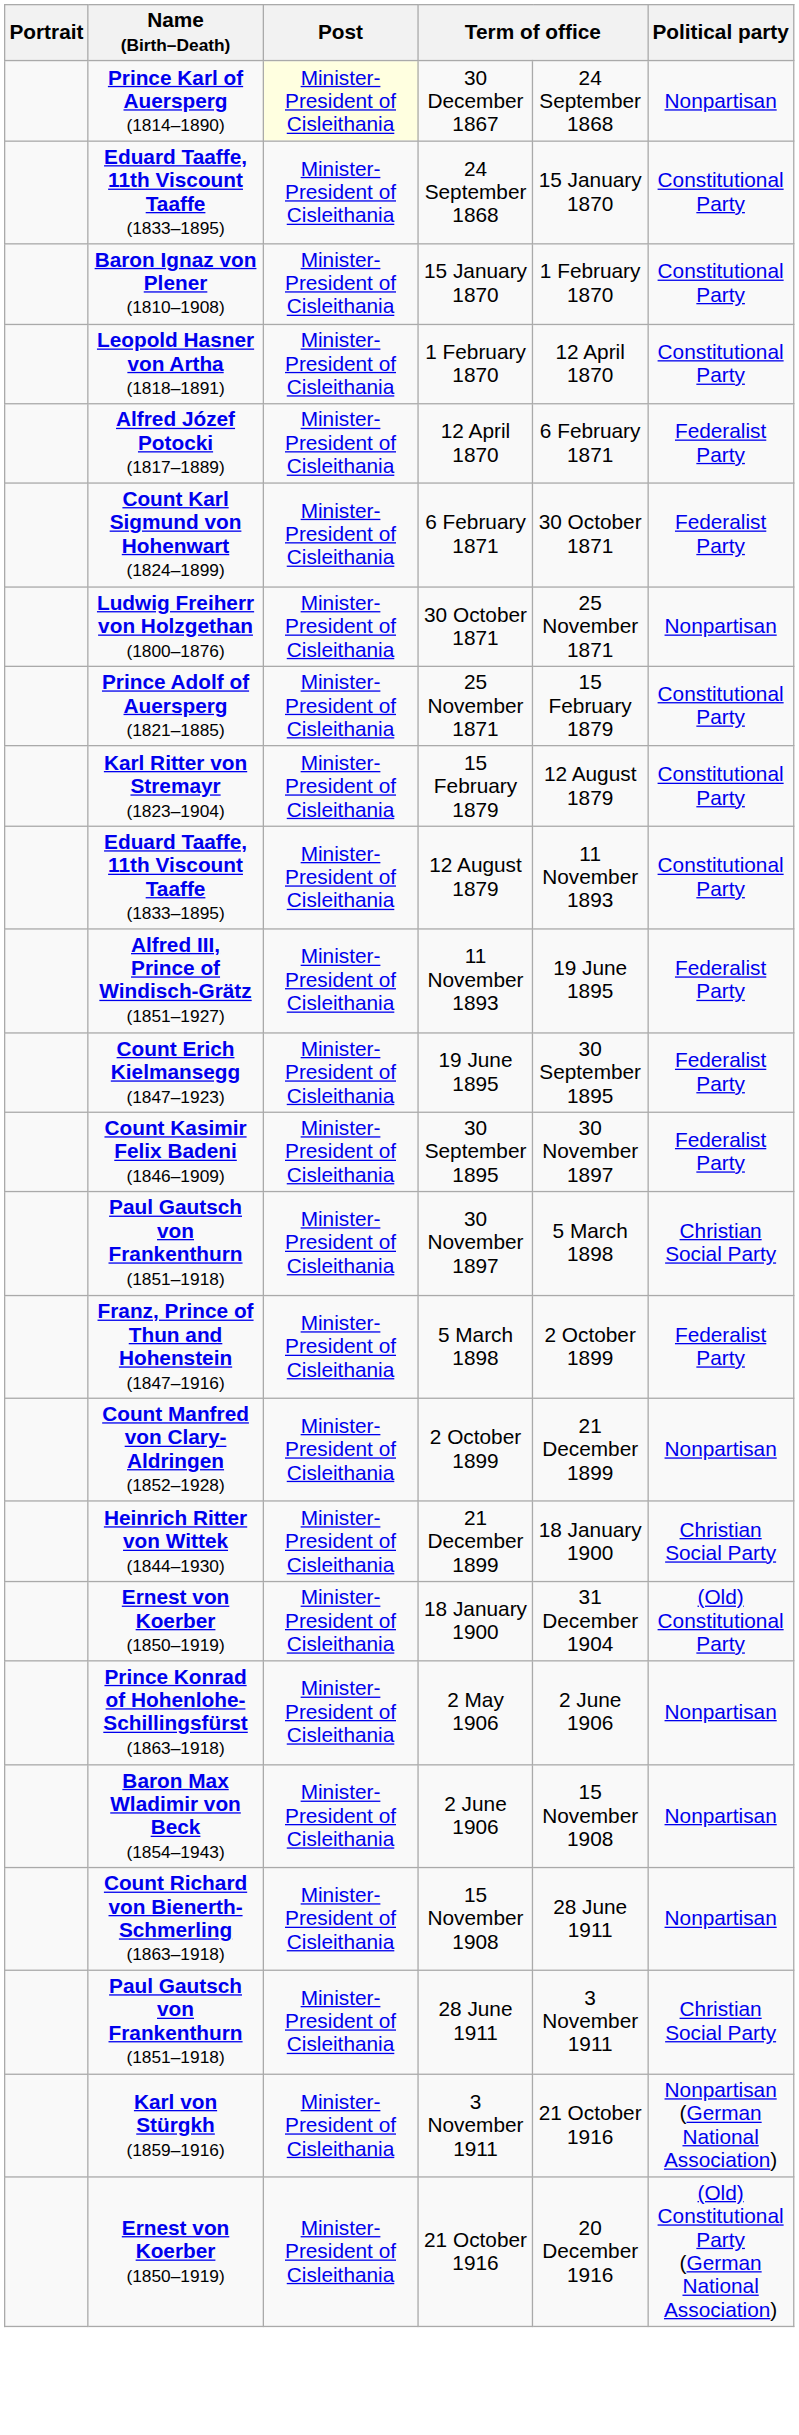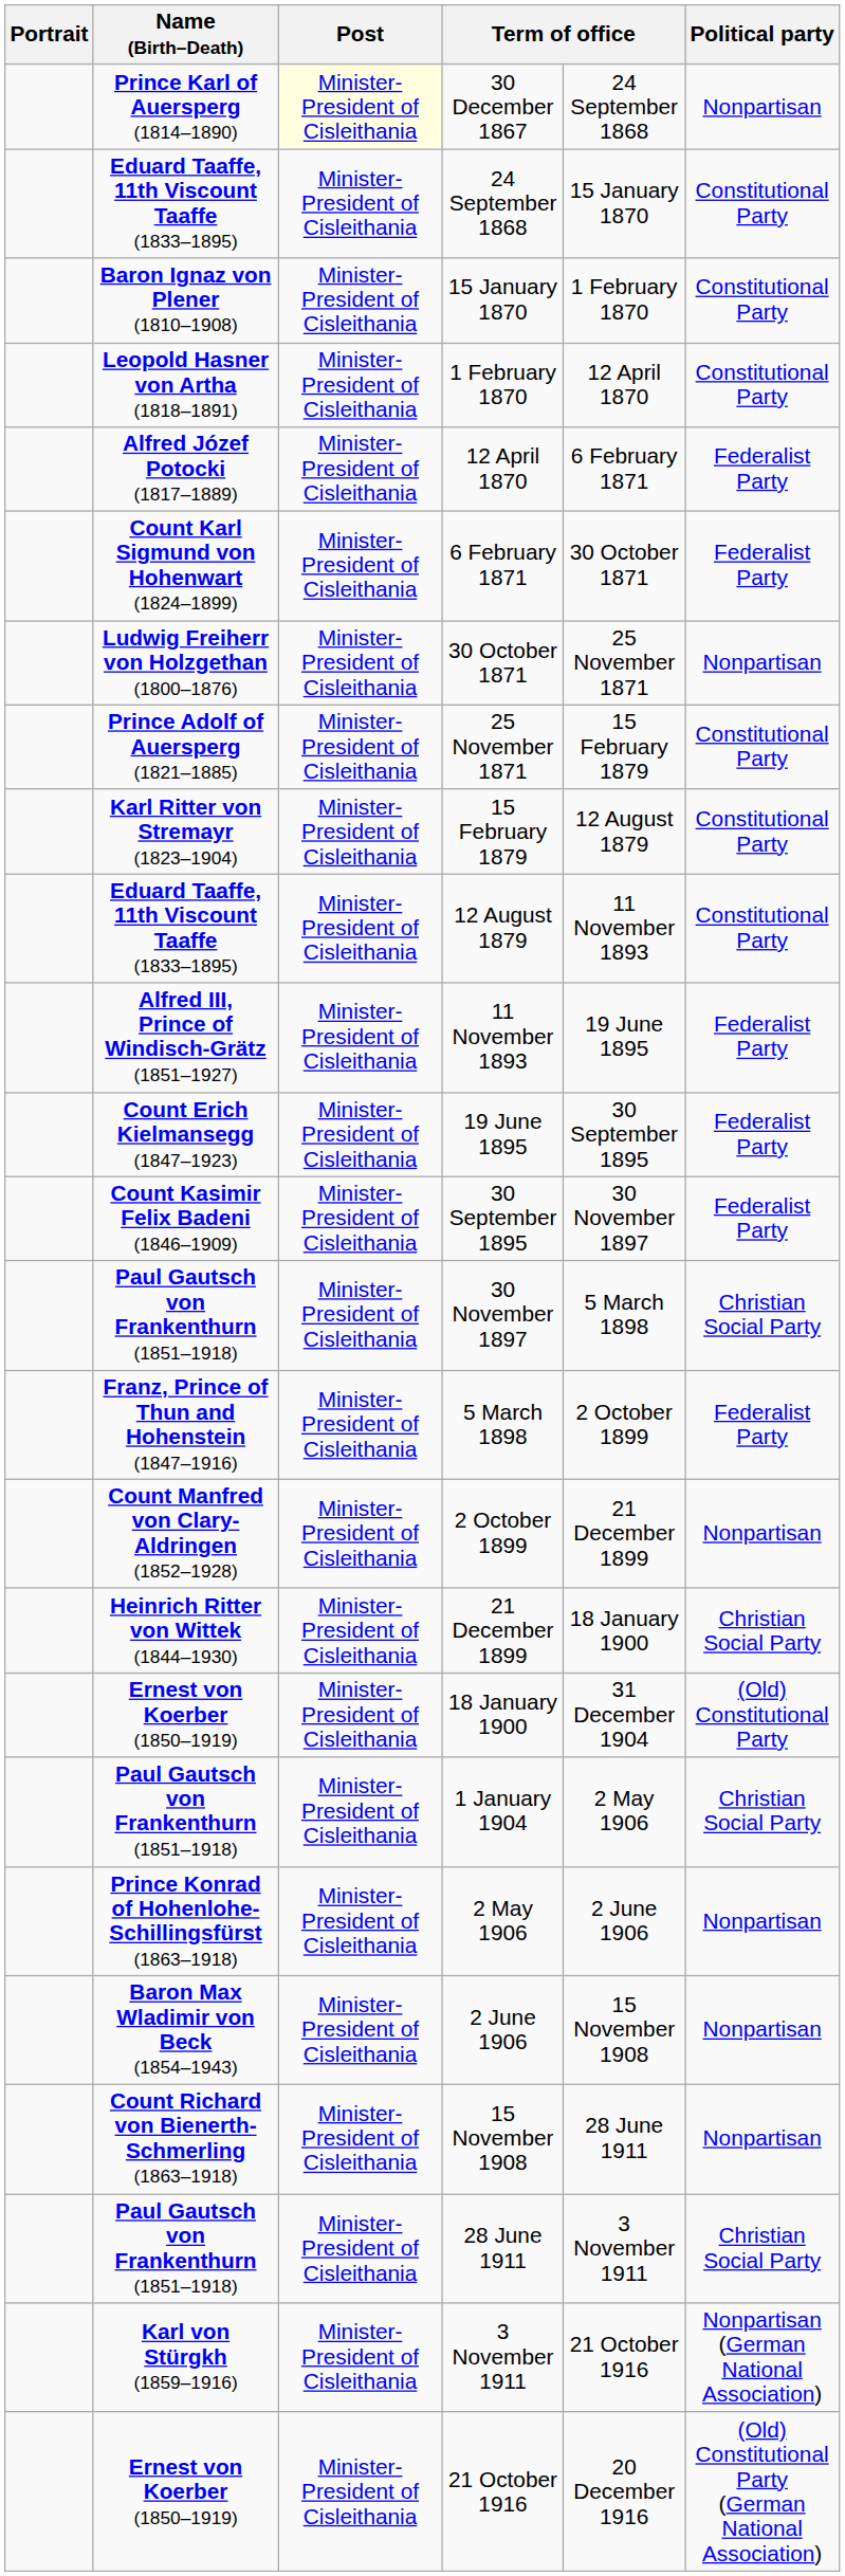+ row: Paul Gautsch von Frankenthurn (1851–1918) | Minister-President of Cisleithania | 1 January 1904 | 2 May 1906 | Christian Social Party
